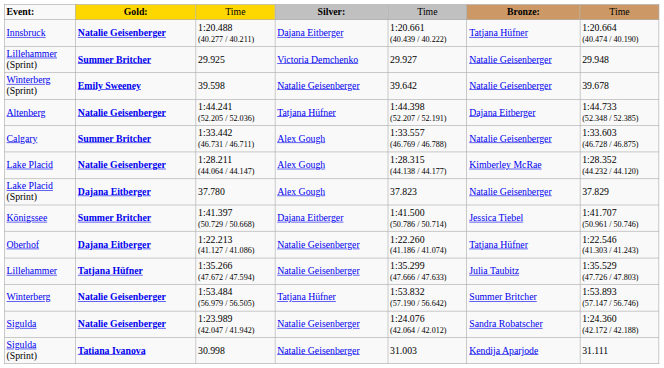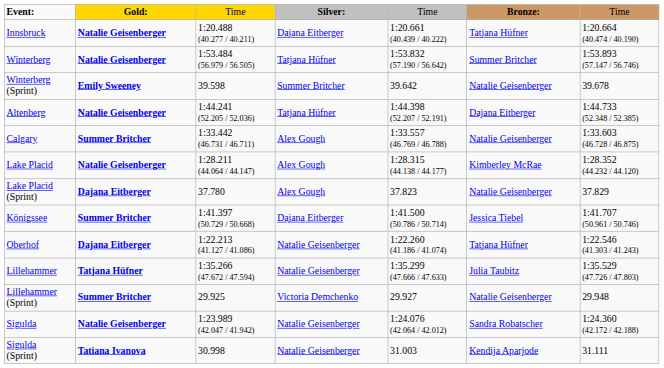rows swapped: Winterberg <-> Lillehammer (Sprint)
Winterberg (Sprint) | column 4: Natalie Geisenberger -> Summer Britcher
